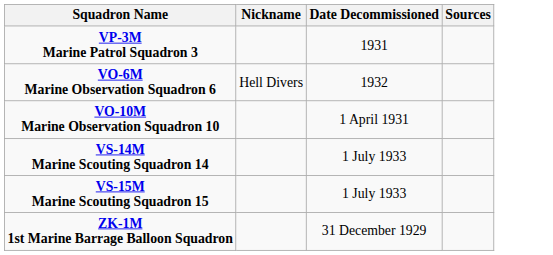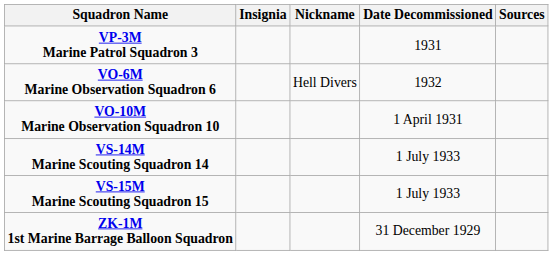+ column: Insignia
